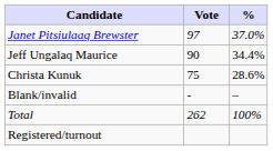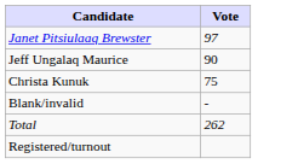- column: % | 37.0% | 34.4% | 28.6% | – | 100%
